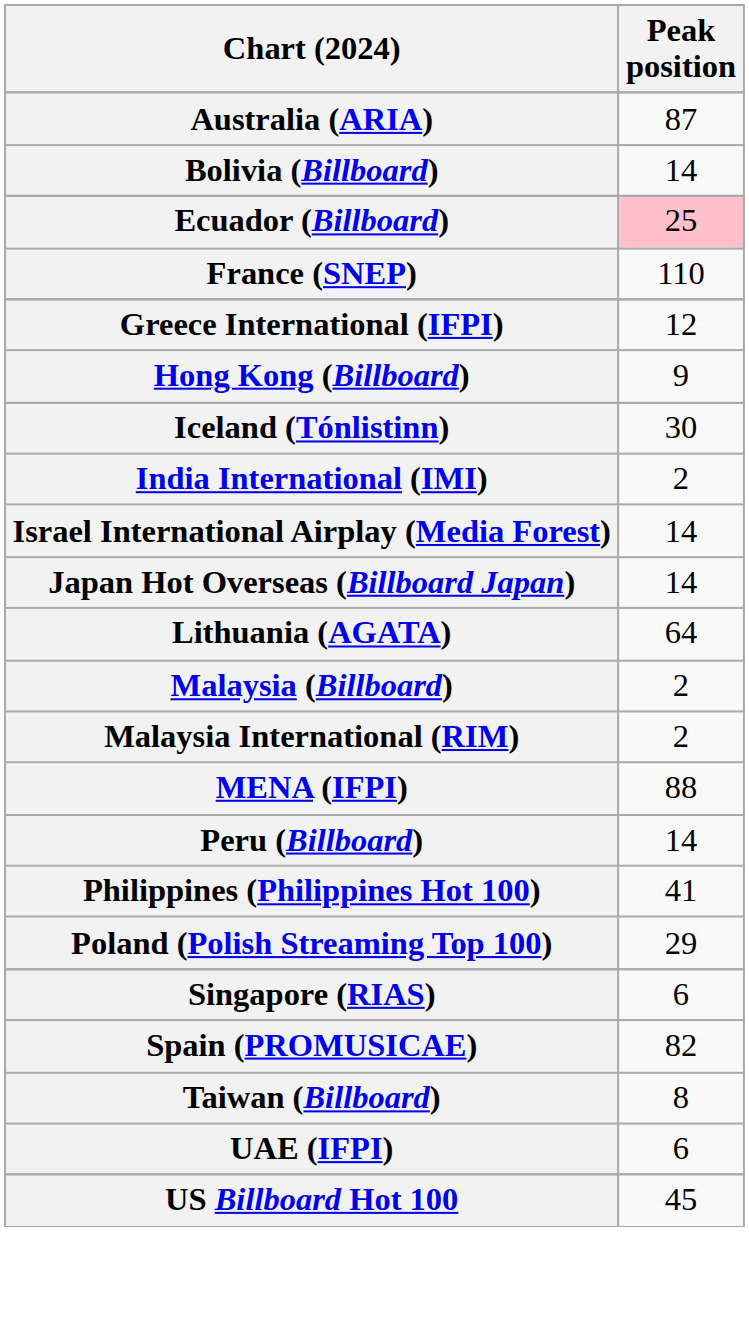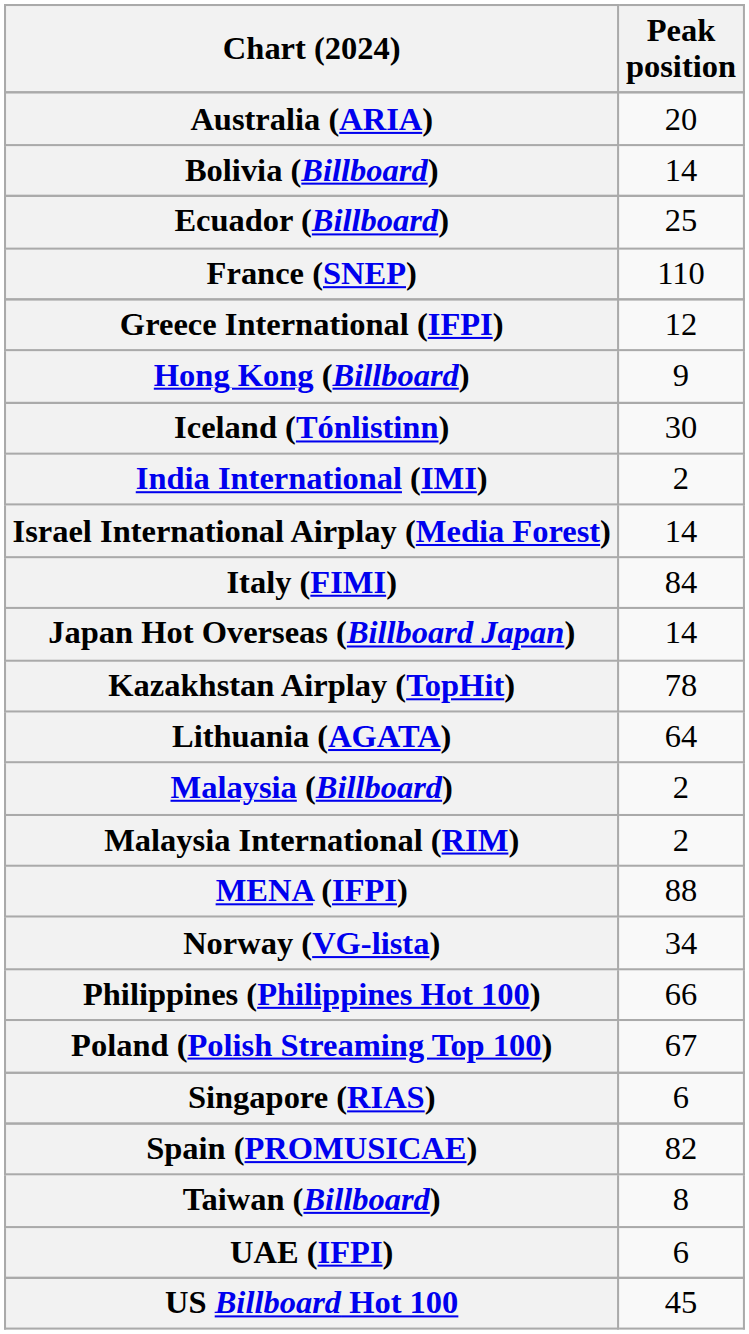Australia (ARIA) | Peak position: 87 -> 20
Ecuador (Billboard) | Peak position: pink background -> no background
+ row: Italy (FIMI) | 84
+ row: Kazakhstan Airplay (TopHit) | 78
+ row: Norway (VG-lista) | 34
- row: Peru (Billboard) | 14
Philippines (Philippines Hot 100) | Peak position: 41 -> 66
Poland (Polish Streaming Top 100) | Peak position: 29 -> 67
